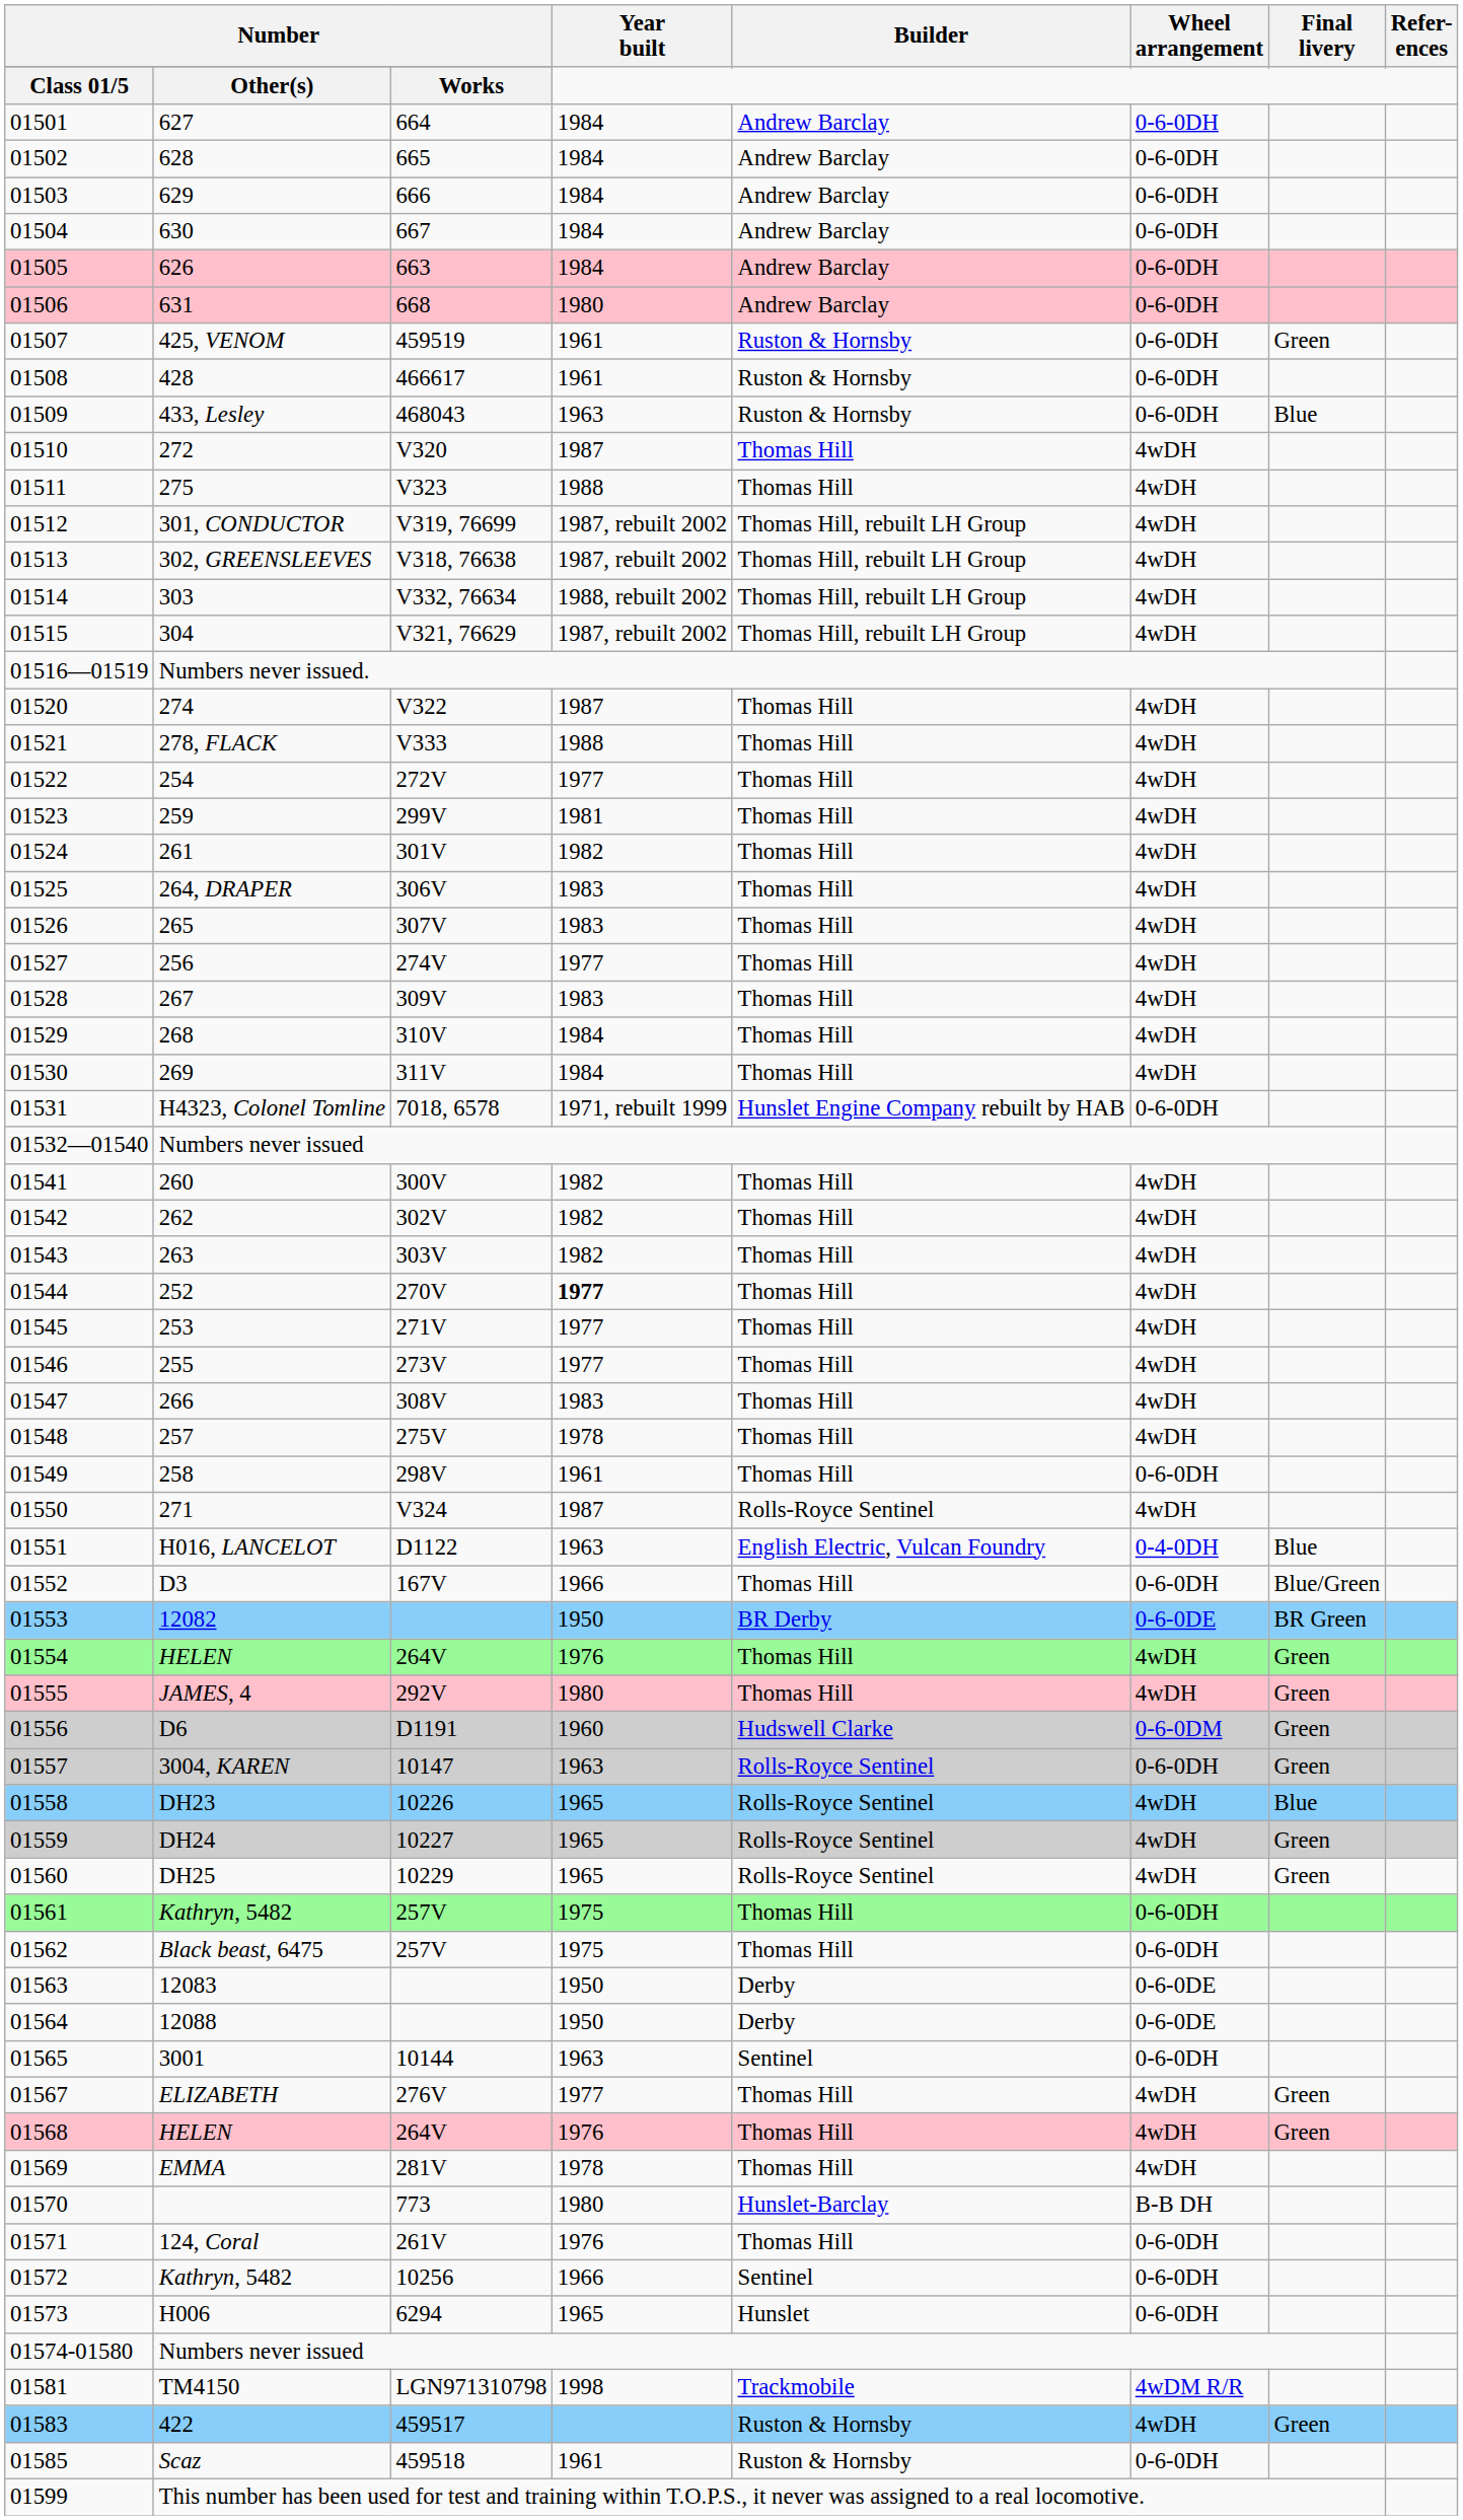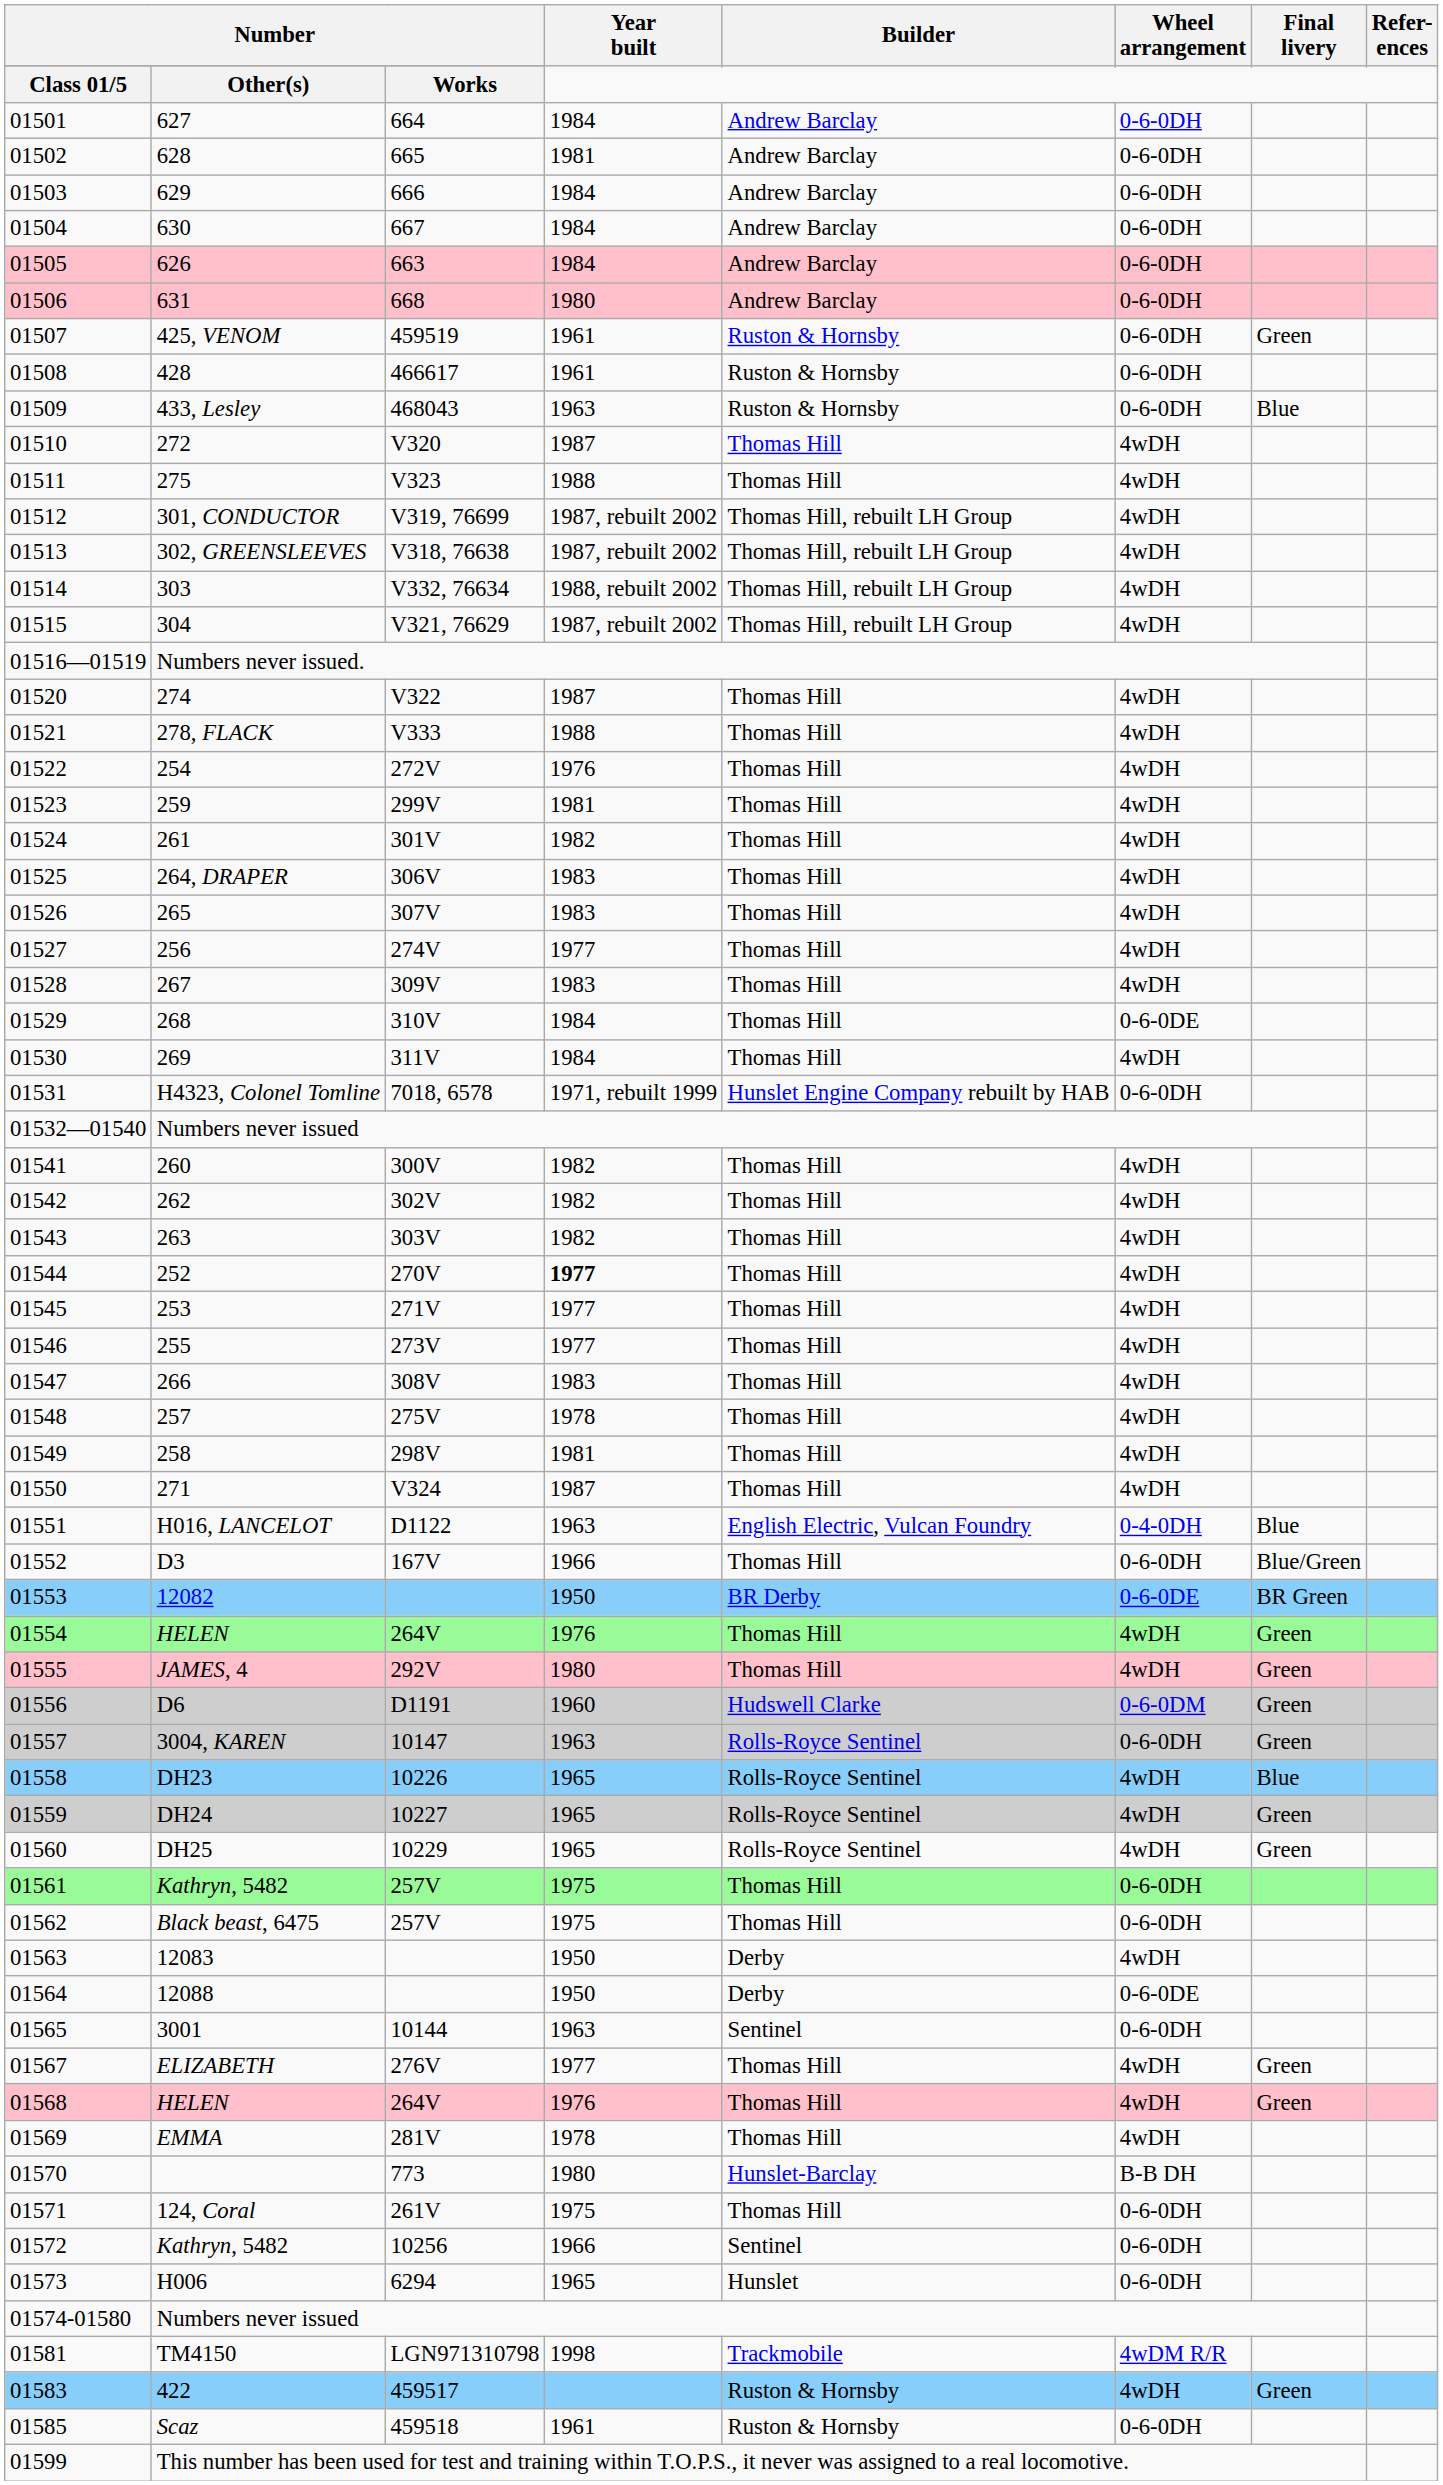01502 | Year built: 1984 -> 1981
01522 | Year built: 1977 -> 1976
01529 | Wheel arrangement: 4wDH -> 0-6-0DE
01549 | Year built: 1961 -> 1981
01549 | Wheel arrangement: 0-6-0DH -> 4wDH
01550 | Builder: Rolls-Royce Sentinel -> Thomas Hill
01563 | Wheel arrangement: 0-6-0DE -> 4wDH
01571 | Year built: 1976 -> 1975
